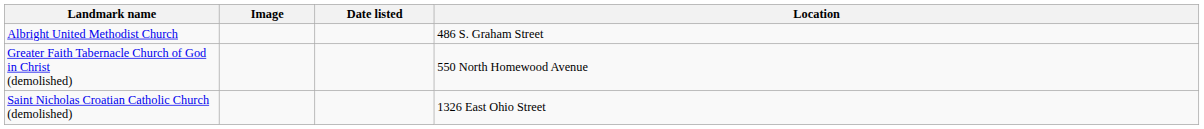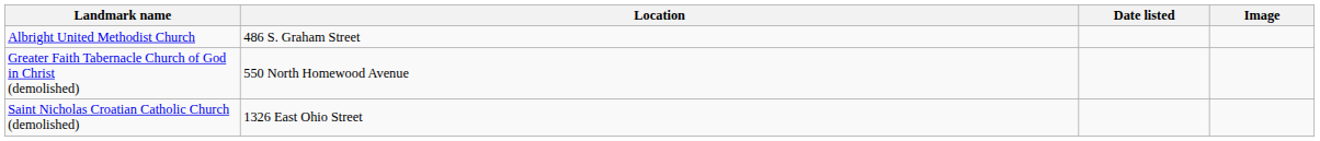columns swapped: Image <-> Location
